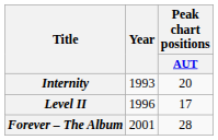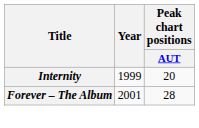Internity | Year: 1993 -> 1999
- row: Level II | 1996 | 17
